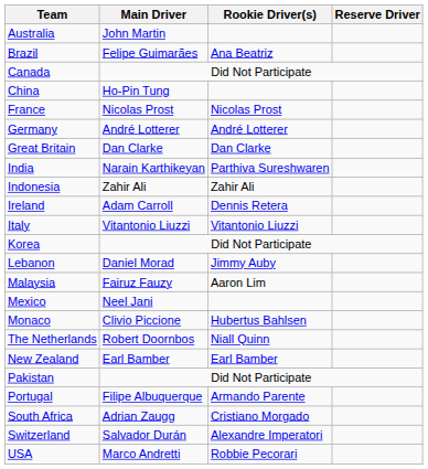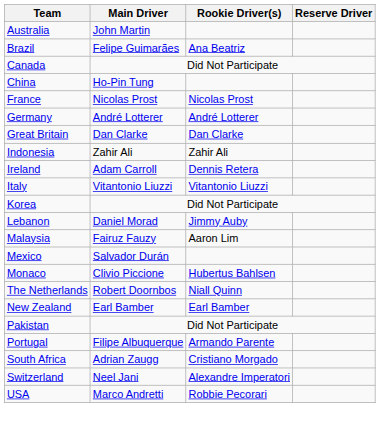- row: India | Narain Karthikeyan | Parthiva Sureshwaren
Mexico | Main Driver: Neel Jani -> Salvador Durán
Switzerland | Main Driver: Salvador Durán -> Neel Jani
